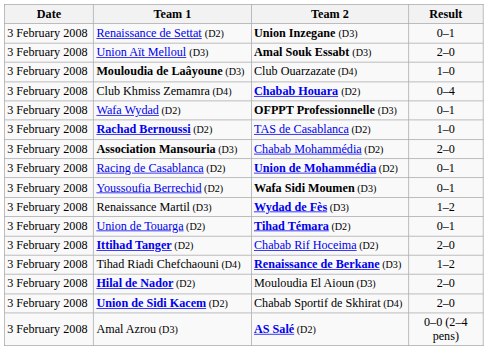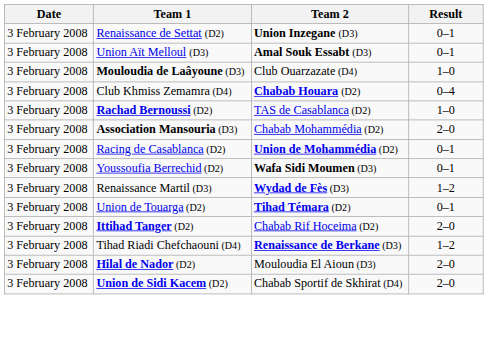Union Aït Melloul (D3) | Result: 2–0 -> 0–1
- row: 3 February 2008 | Wafa Wydad (D2) | OFPPT Professionnelle (D3) | 0–1
- row: 3 February 2008 | Amal Azrou (D3) | AS Salé (D2) | 0–0 (2–4 pens)
